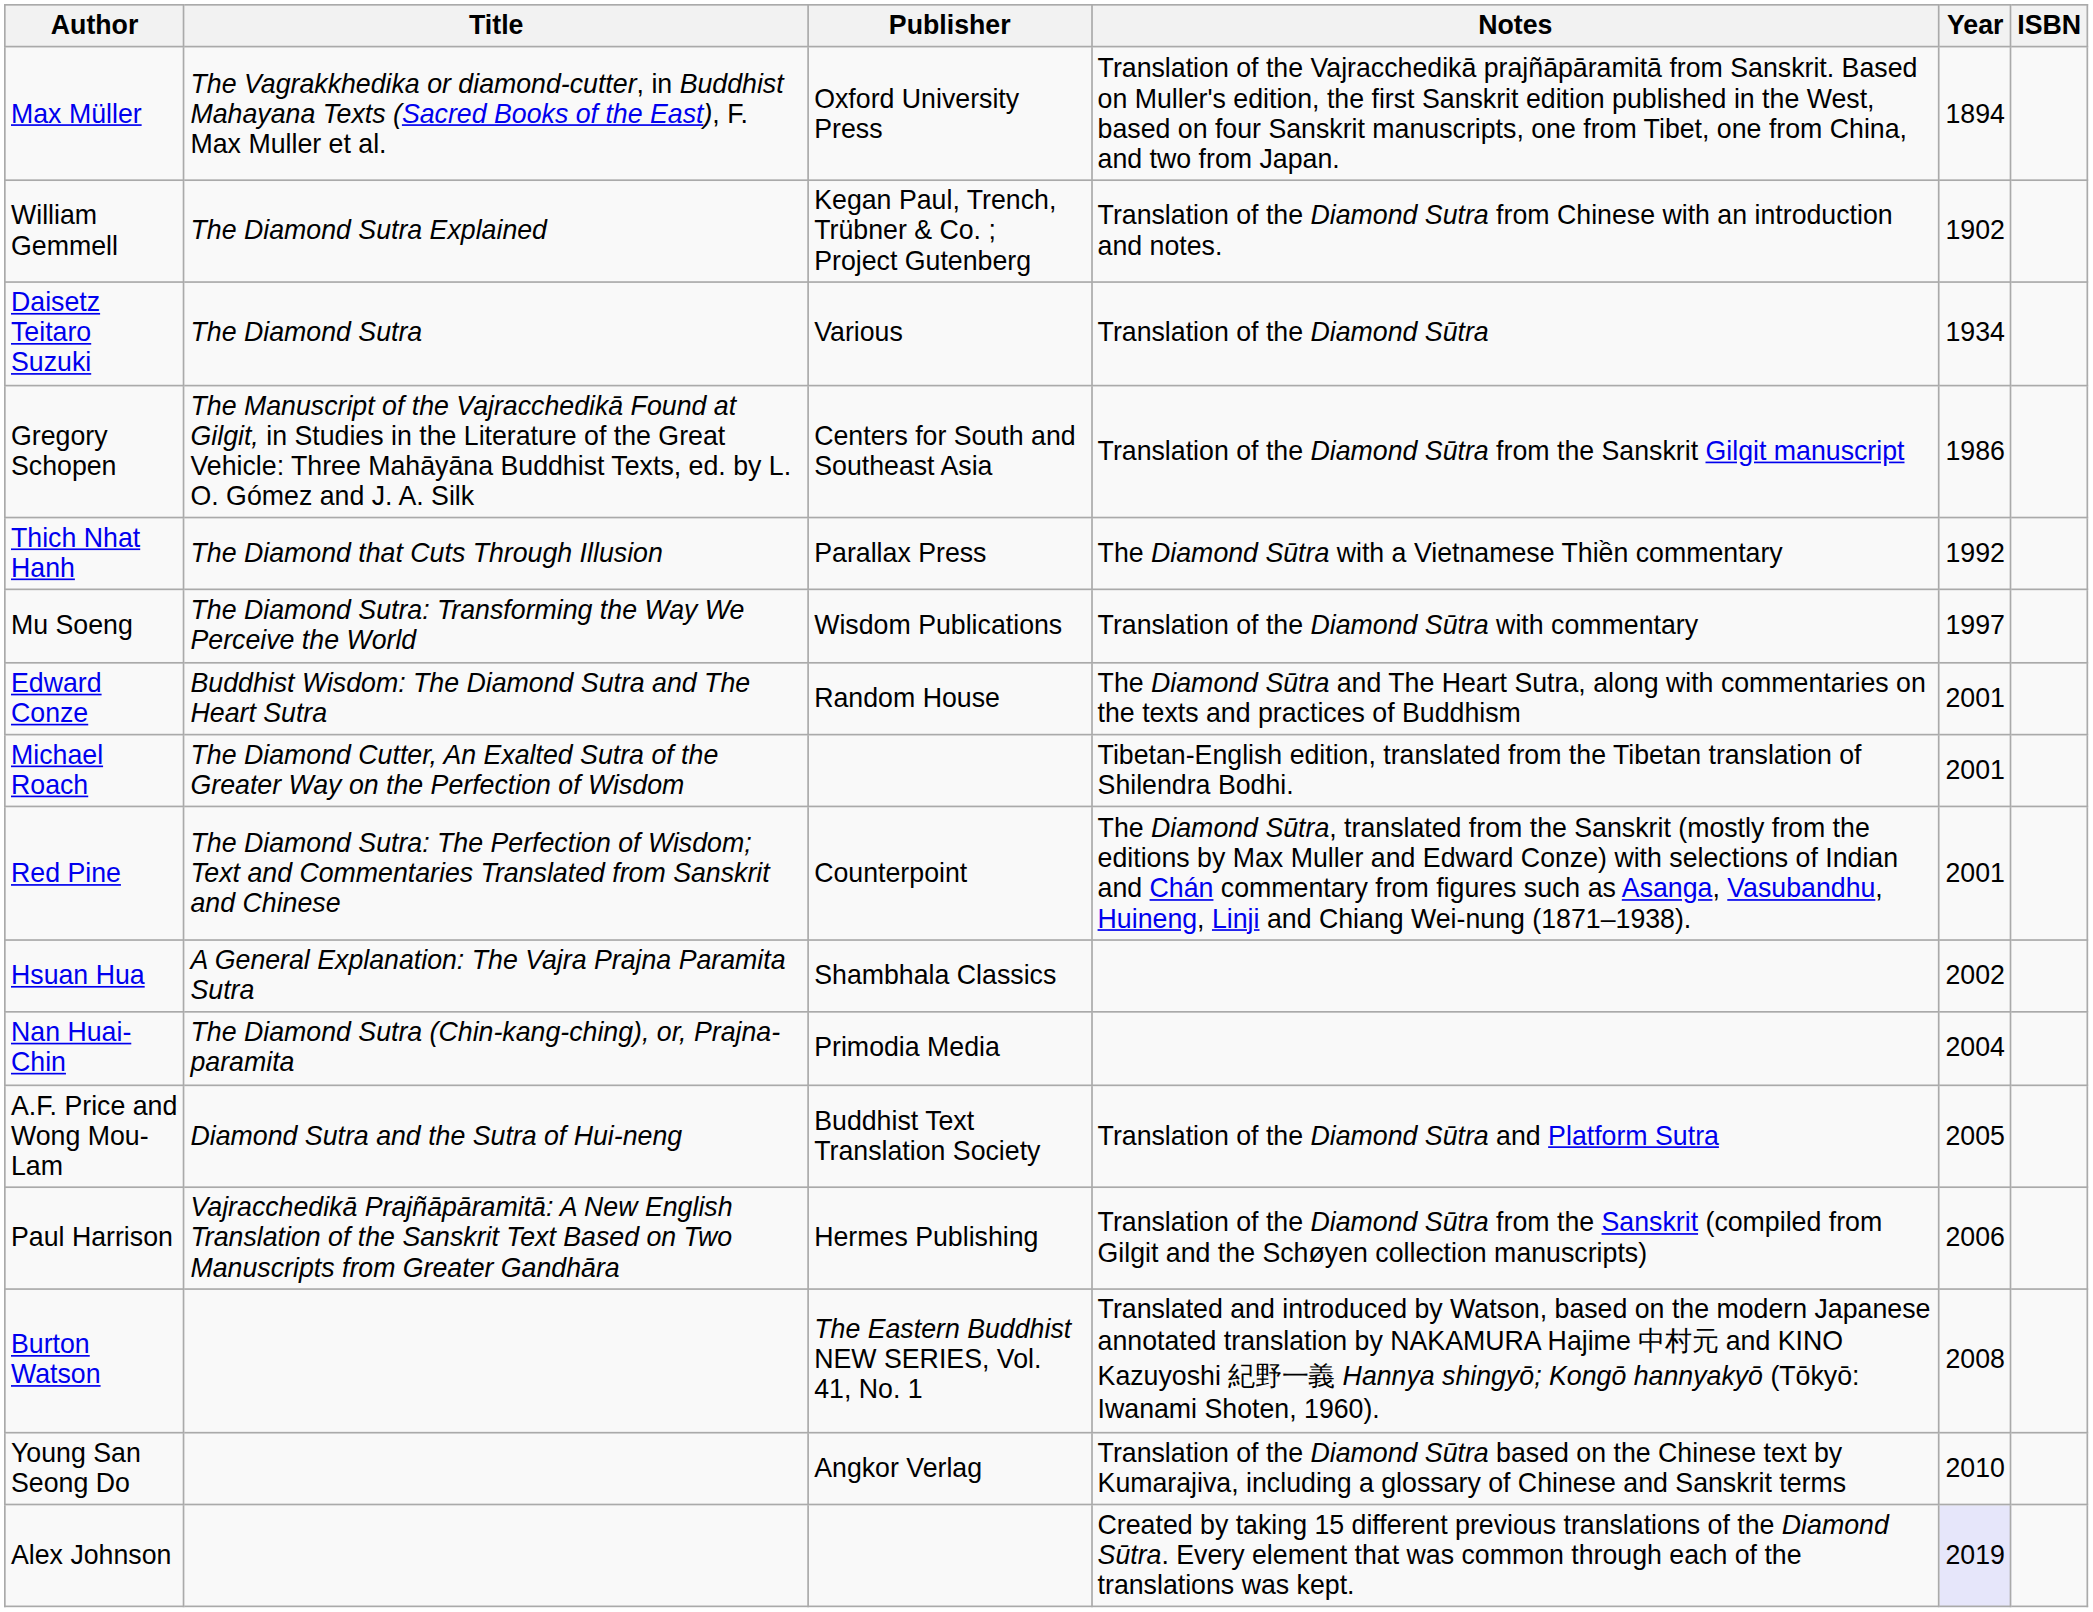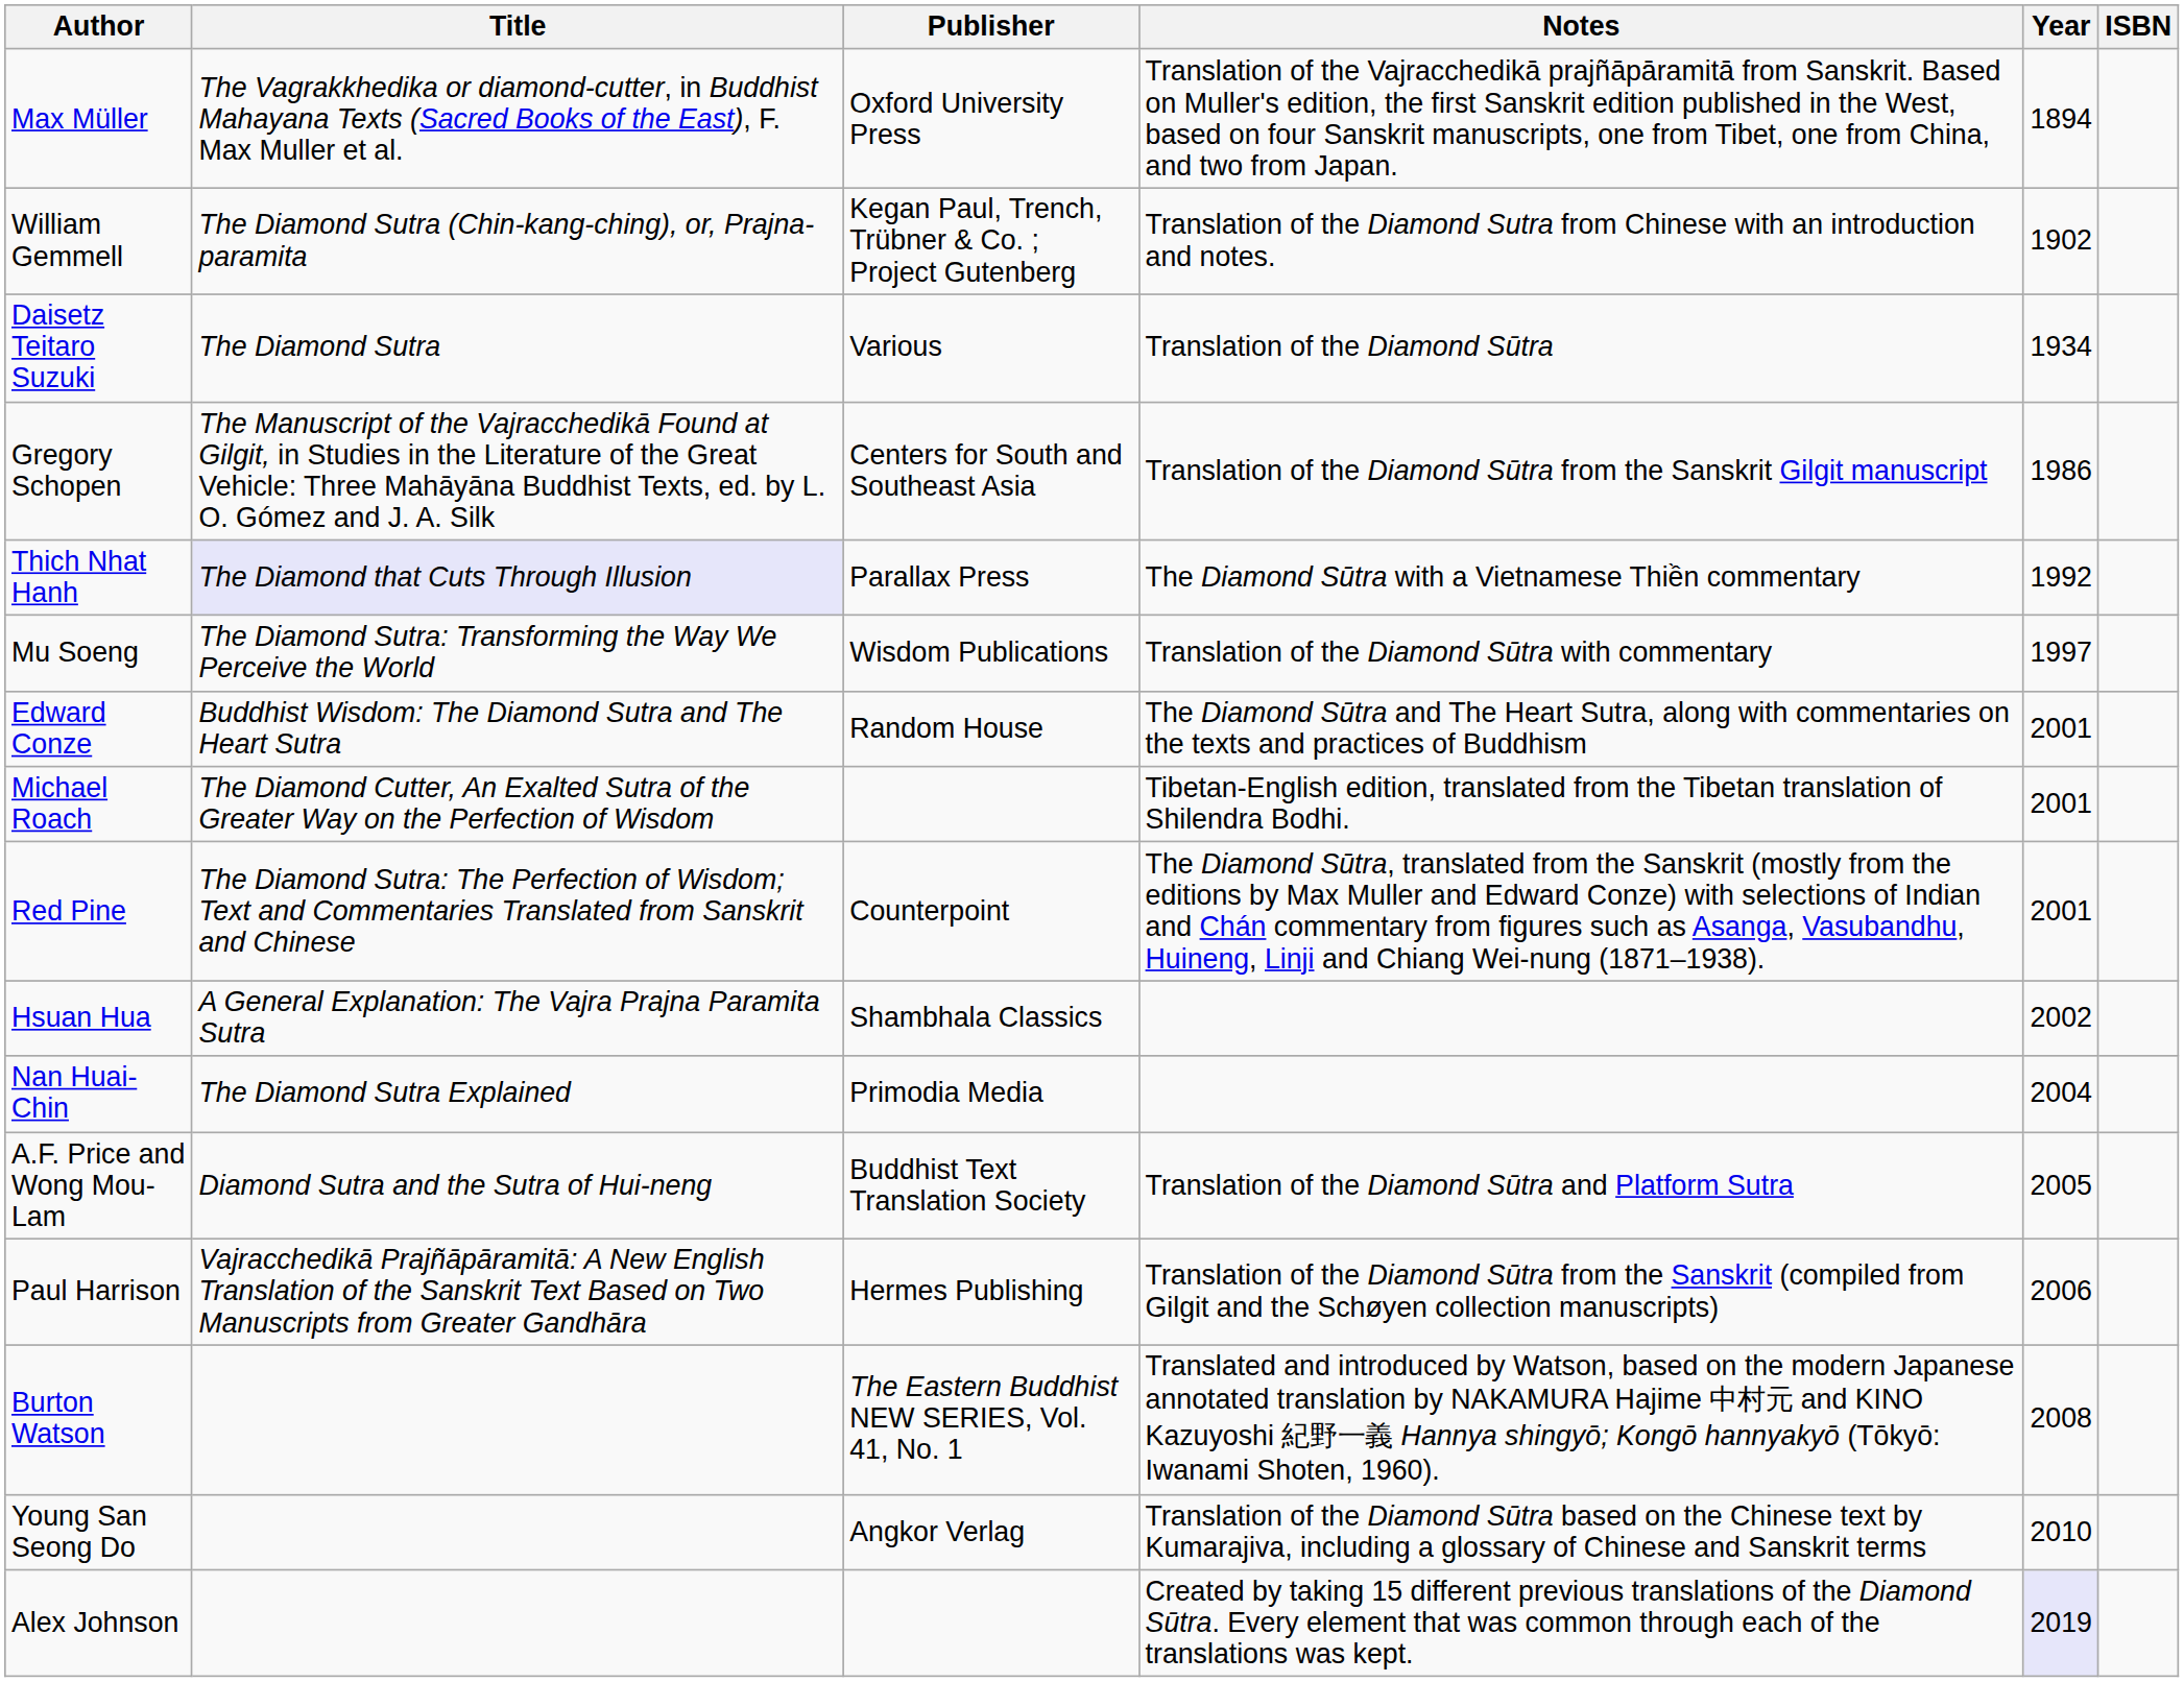William Gemmell | Title: The Diamond Sutra Explained -> The Diamond Sutra (Chin-kang-ching), or, Prajna-paramita
Thich Nhat Hanh | Title: no background -> lavender background
Nan Huai-Chin | Title: The Diamond Sutra (Chin-kang-ching), or, Prajna-paramita -> The Diamond Sutra Explained
